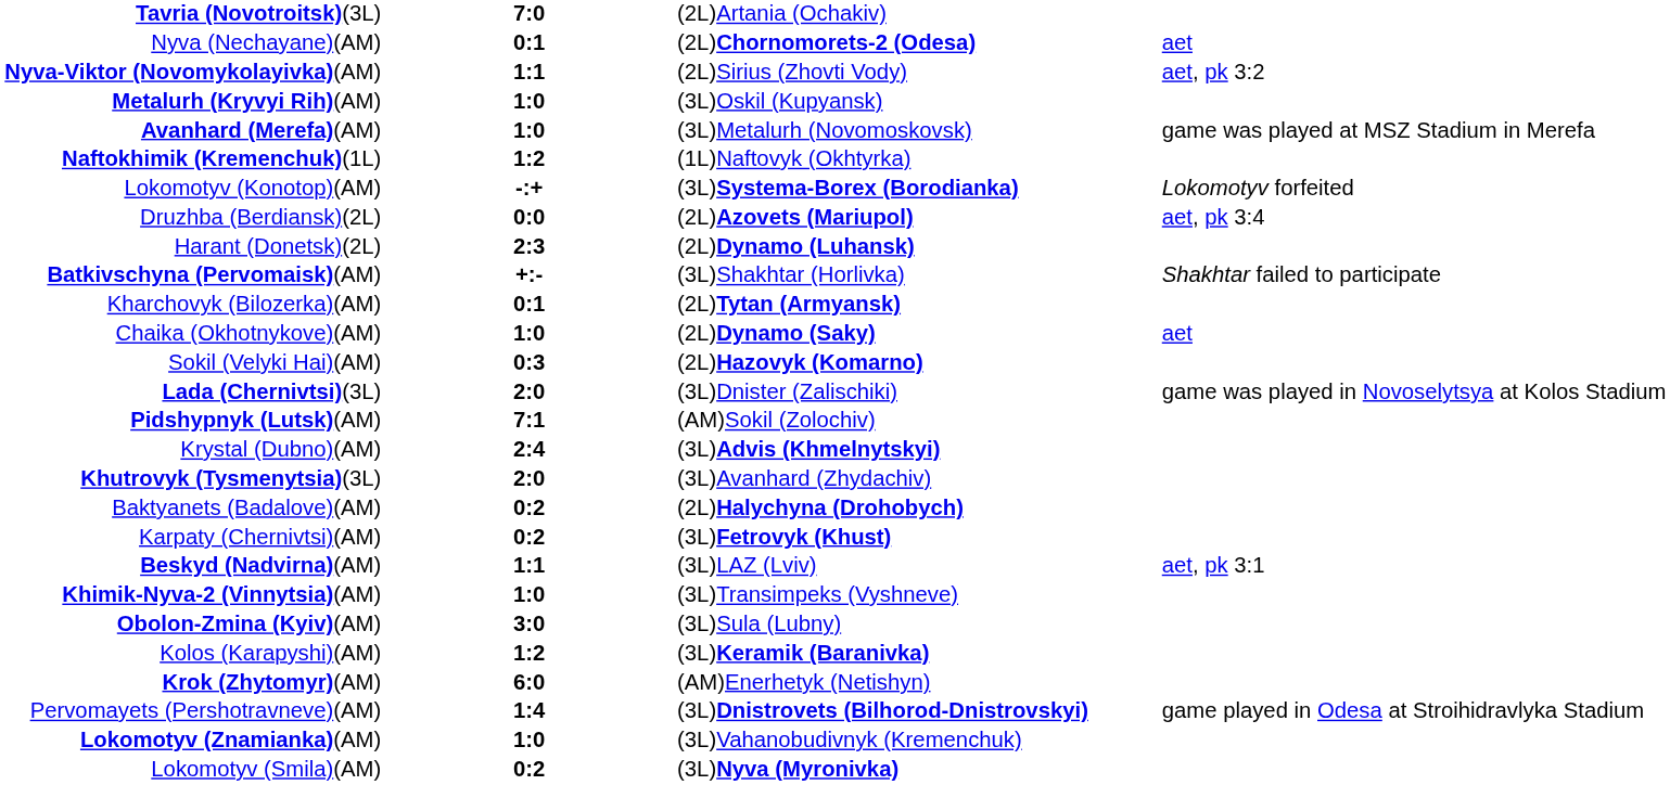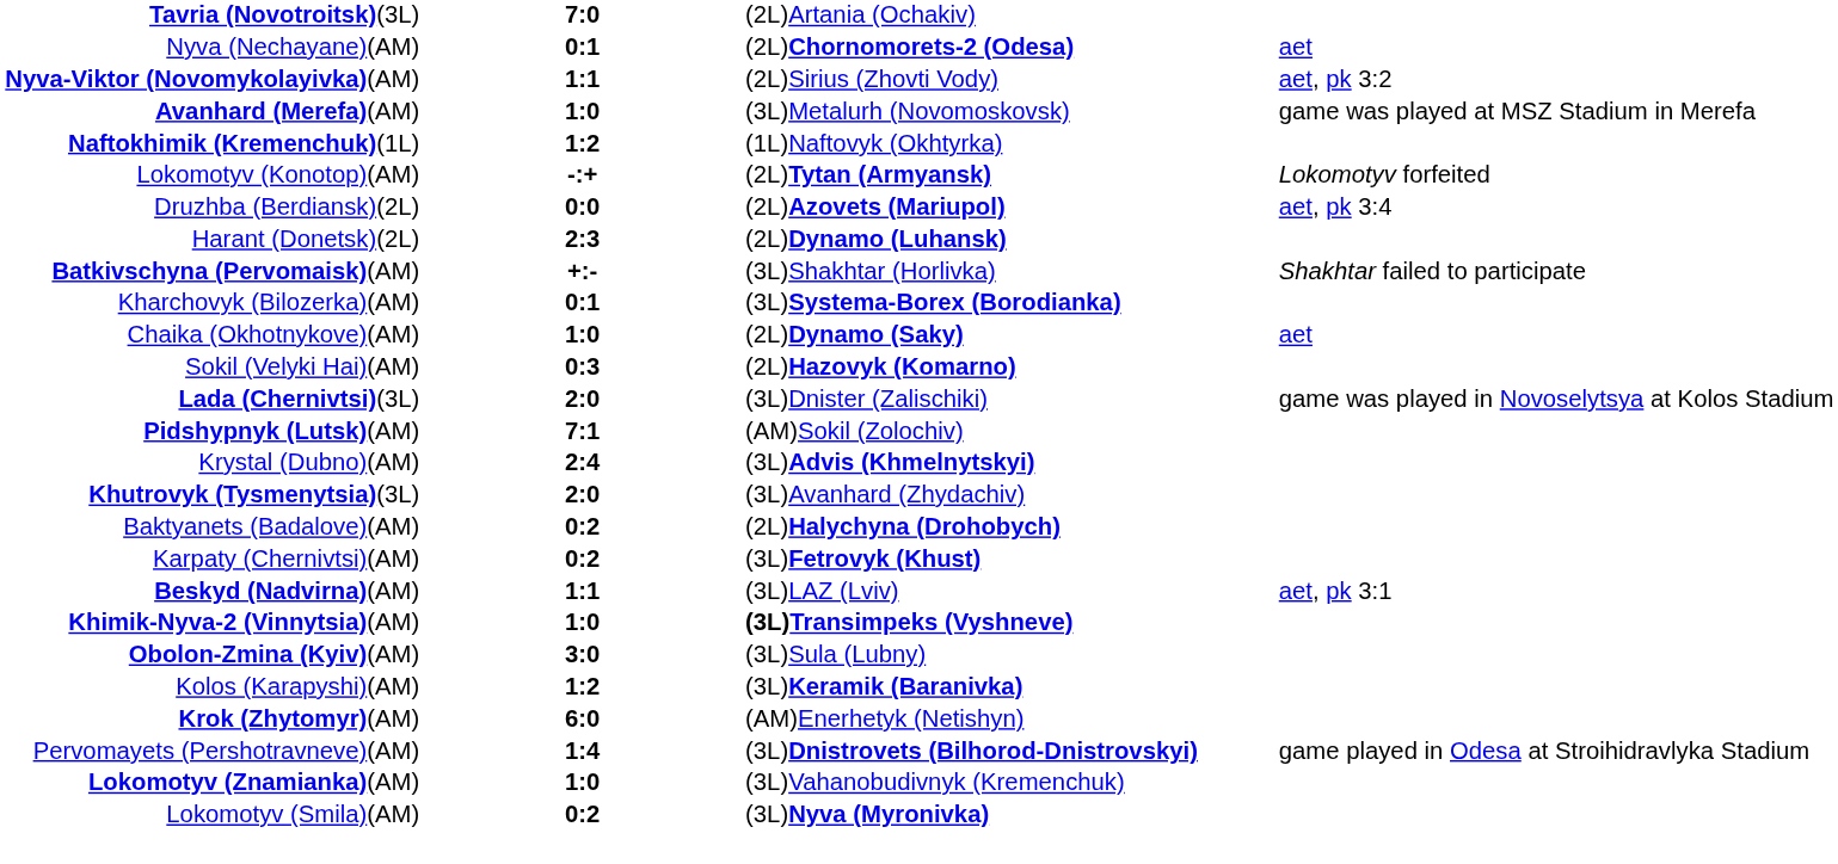- row: Metalurh (Kryvyi Rih)(AM) | 1:0 | (3L)Oskil (Kupyansk)
Lokomotyv (Konotop)(AM) | column 3: (3L)Systema-Borex (Borodianka) -> (2L)Tytan (Armyansk)
Kharchovyk (Bilozerka)(AM) | column 3: (2L)Tytan (Armyansk) -> (3L)Systema-Borex (Borodianka)
Khimik-Nyva-2 (Vinnytsia)(AM) | column 3: normal -> bold
